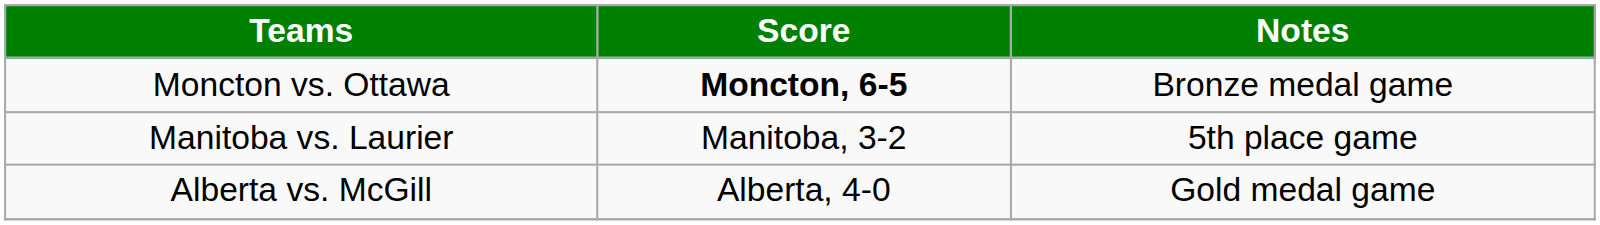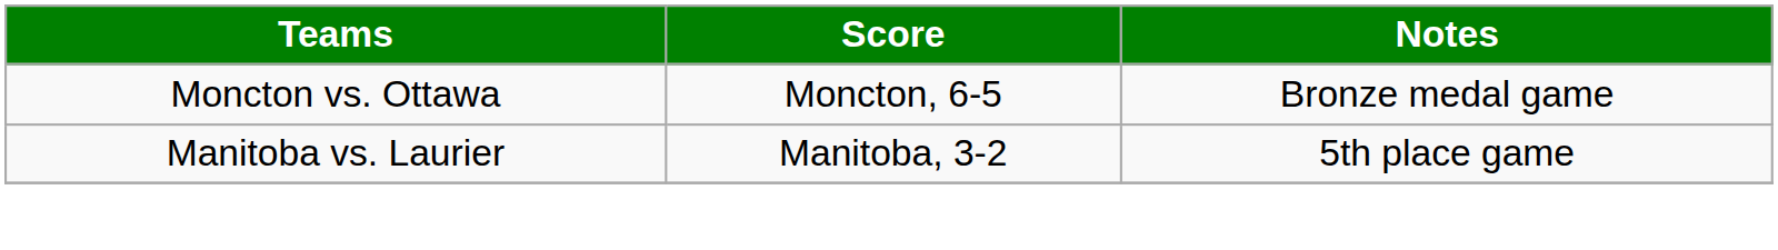Moncton vs. Ottawa | Score: bold -> normal
- row: Alberta vs. McGill | Alberta, 4-0 | Gold medal game
